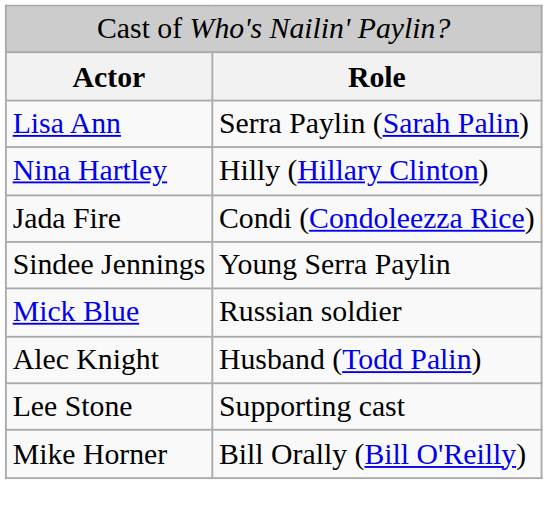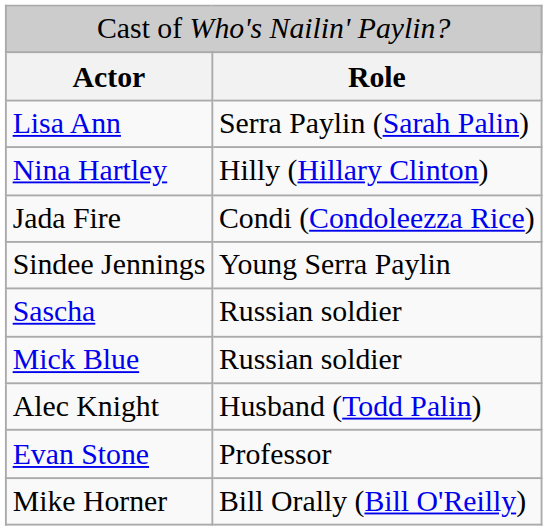+ row: Sascha | Russian soldier
- row: Lee Stone | Supporting cast
+ row: Evan Stone | Professor
